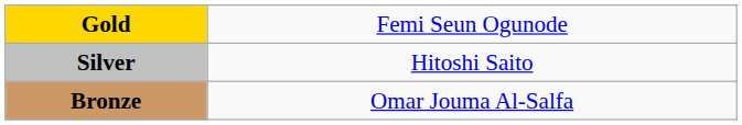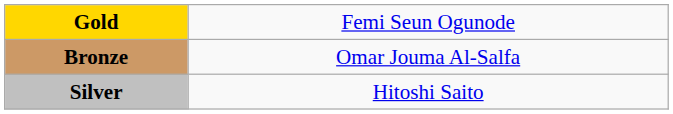rows swapped: Silver <-> Bronze
